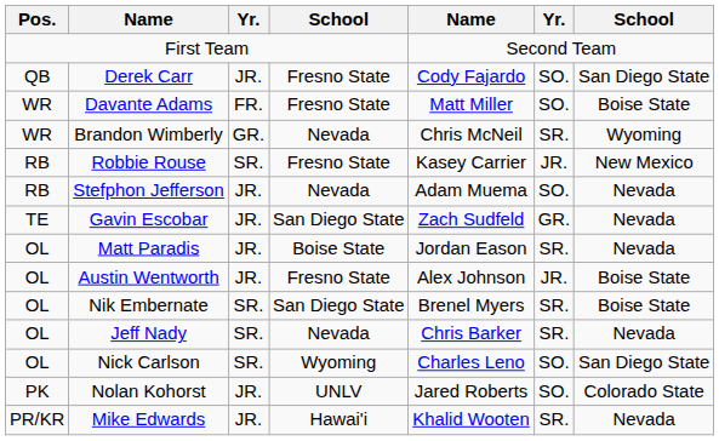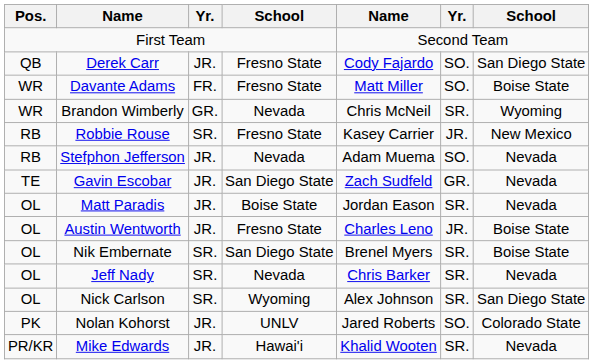Austin Wentworth | column 5: Alex Johnson -> Charles Leno
Nick Carlson | column 5: Charles Leno -> Alex Johnson
Nick Carlson | column 6: SO. -> SR.
